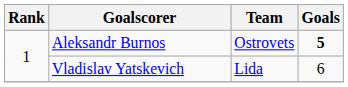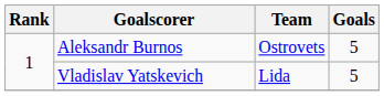Aleksandr Burnos | Goals: bold -> normal
Vladislav Yatskevich | Goals: 6 -> 5
